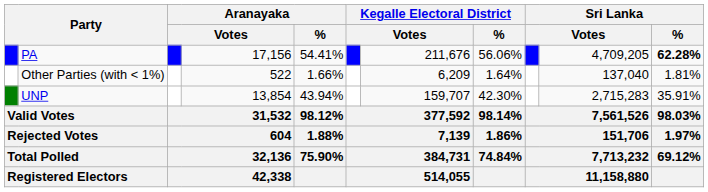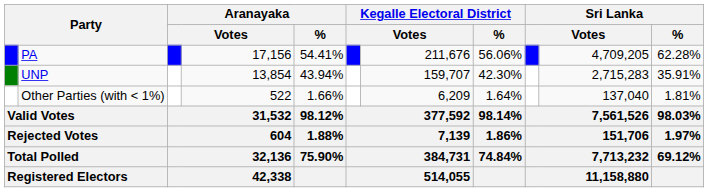PA | Sri Lanka / %: bold -> normal
rows swapped: UNP <-> Other Parties (with < 1%)
